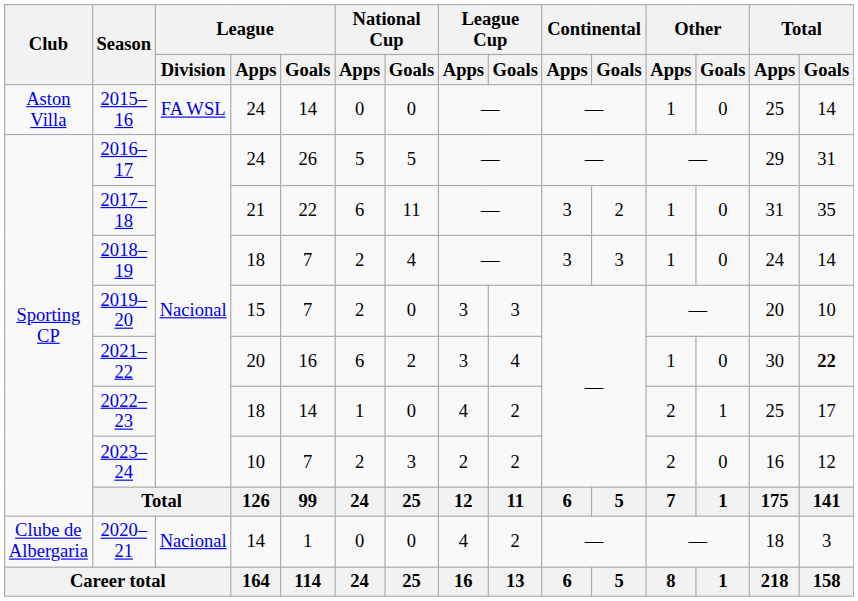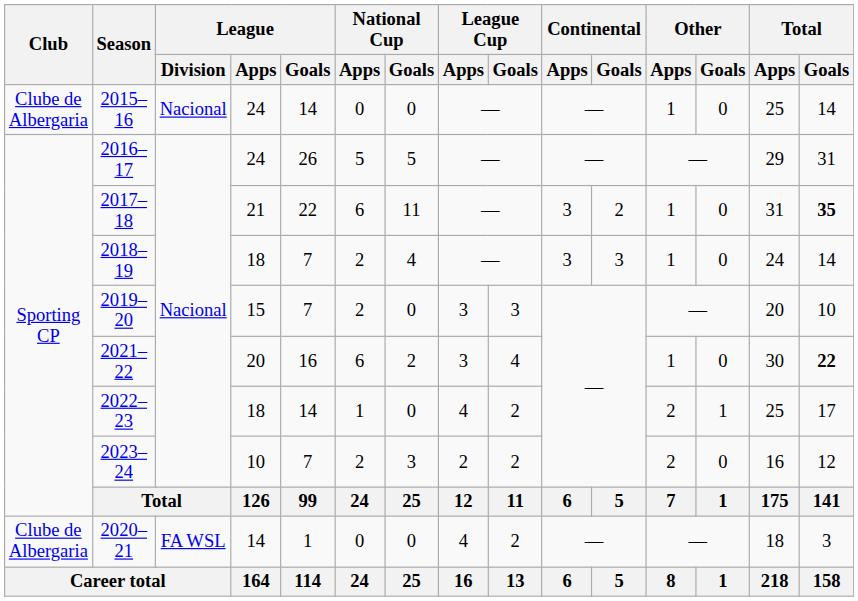2015–16 | Club: Aston Villa -> Clube de Albergaria
2015–16 | League / Division: FA WSL -> Nacional
2017–18 | Total / Goals: normal -> bold
2020–21 | League / Division: Nacional -> FA WSL
